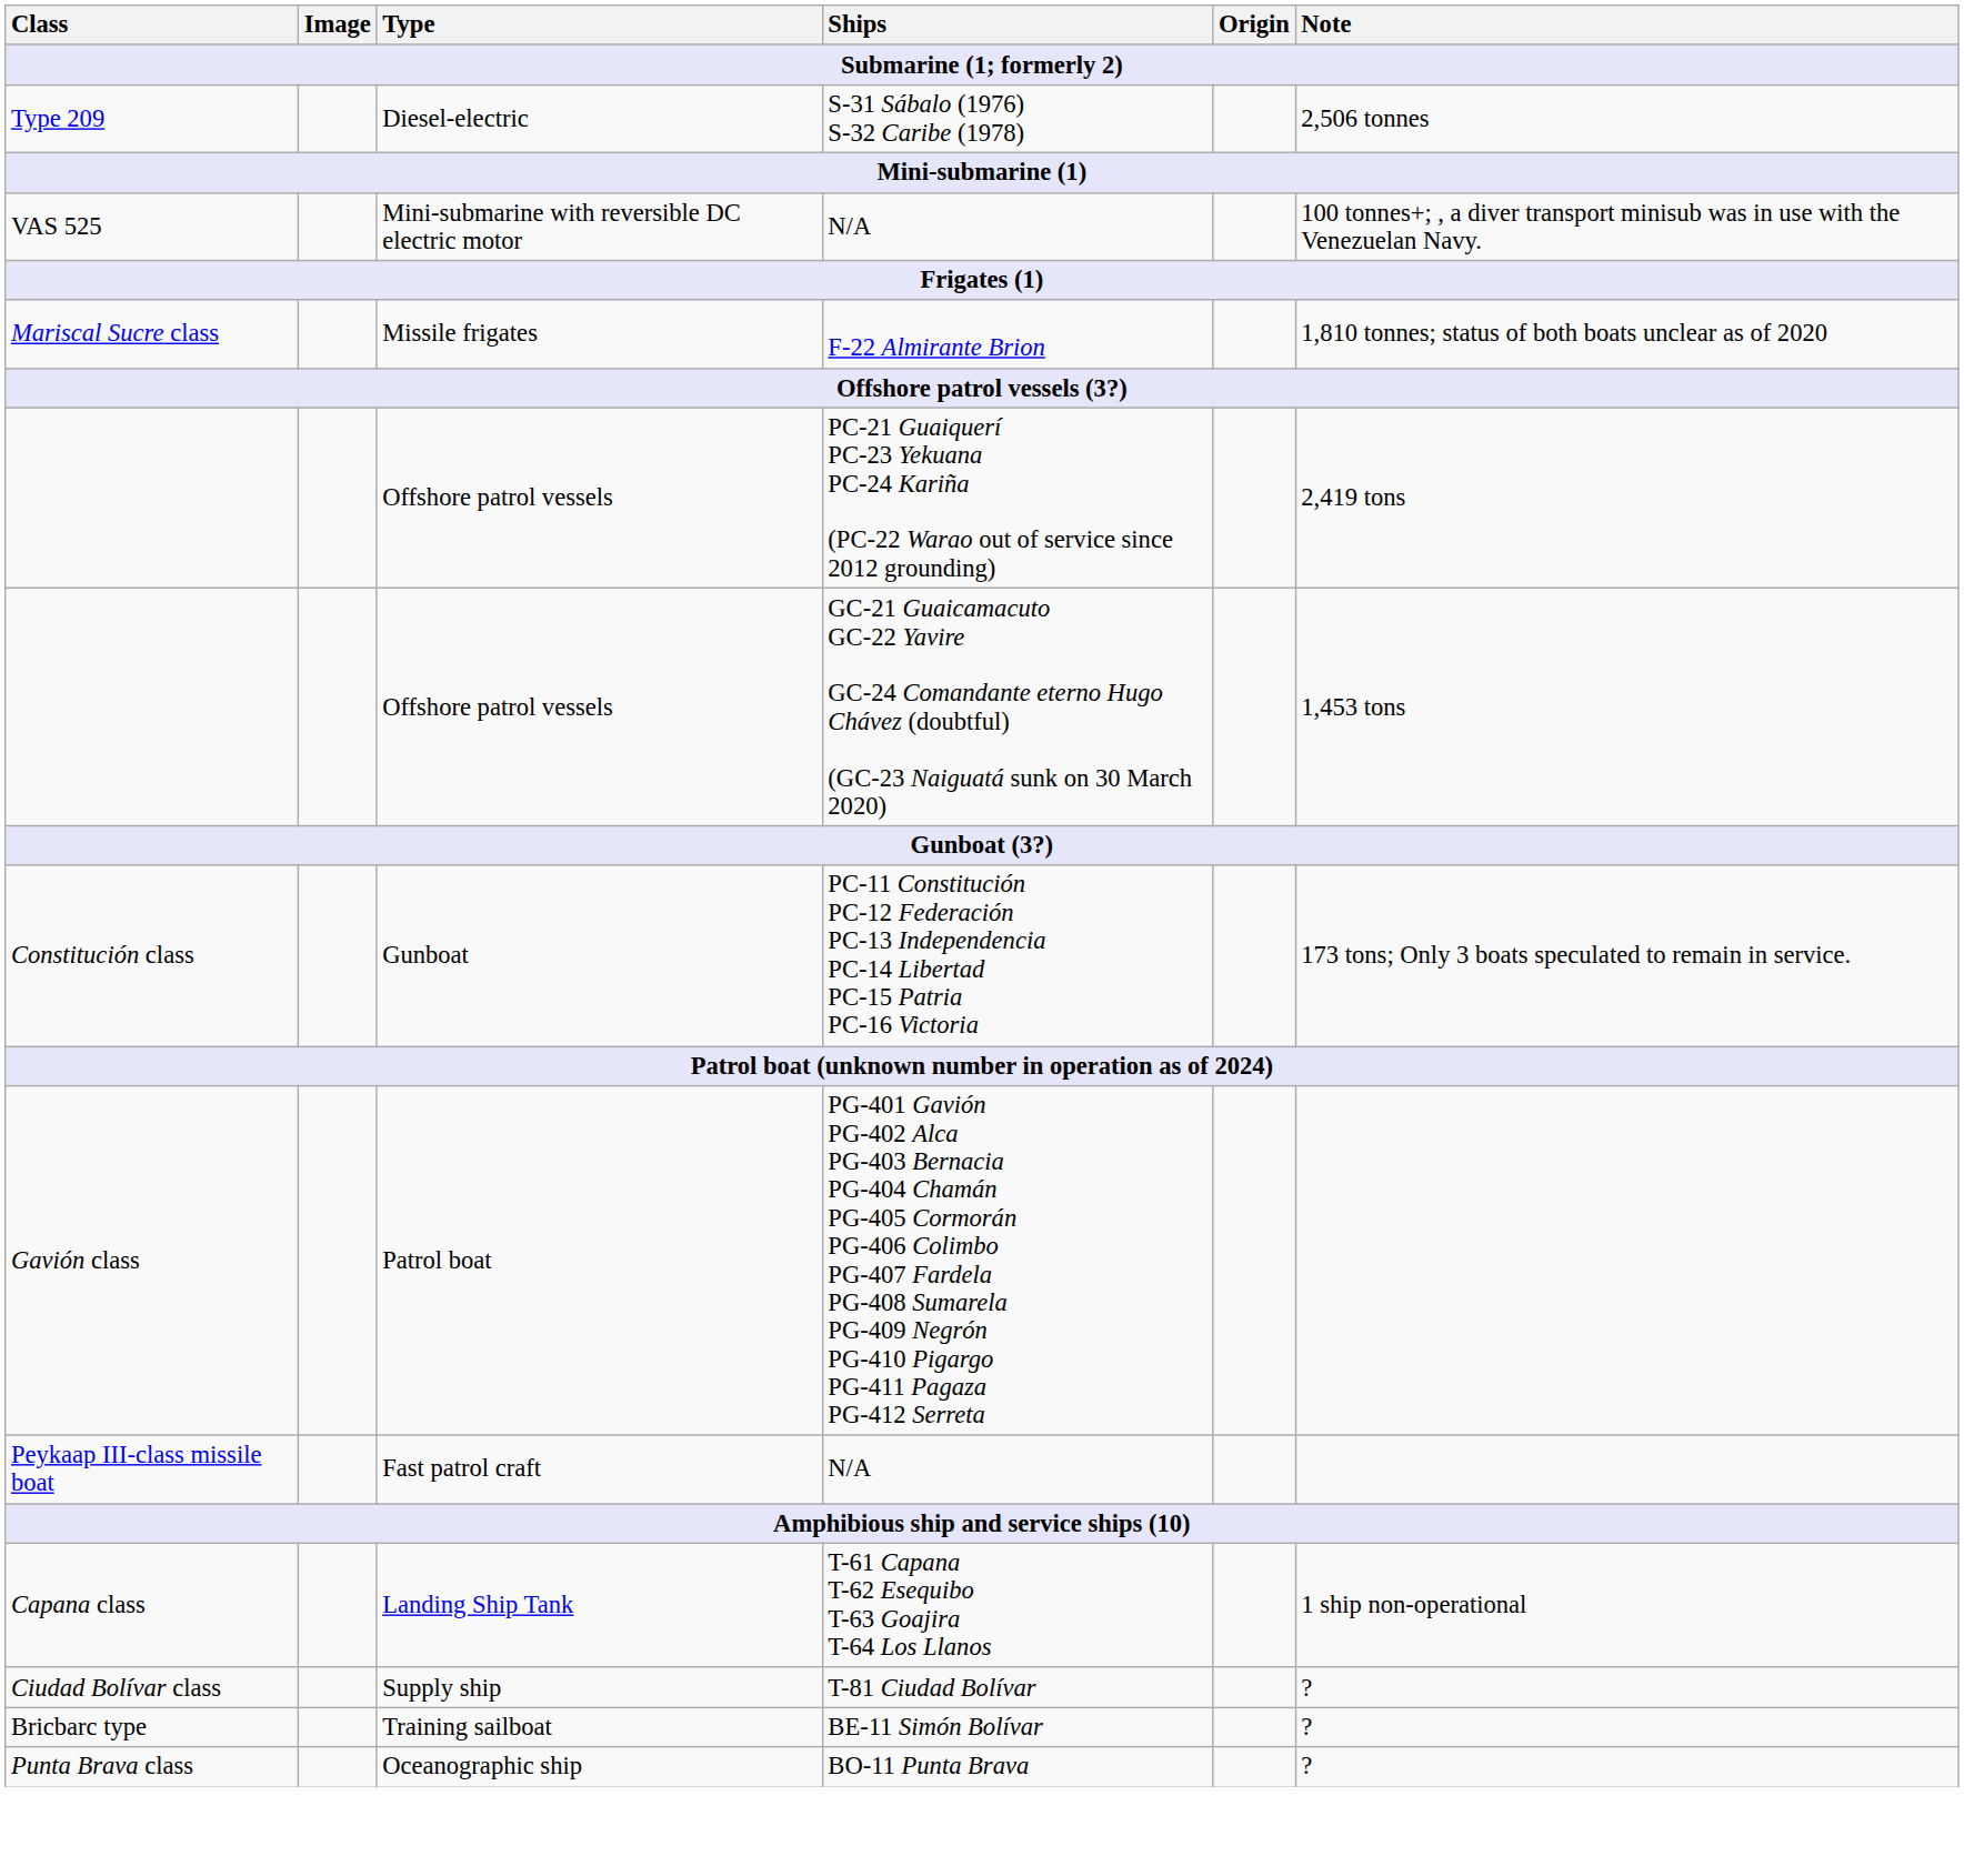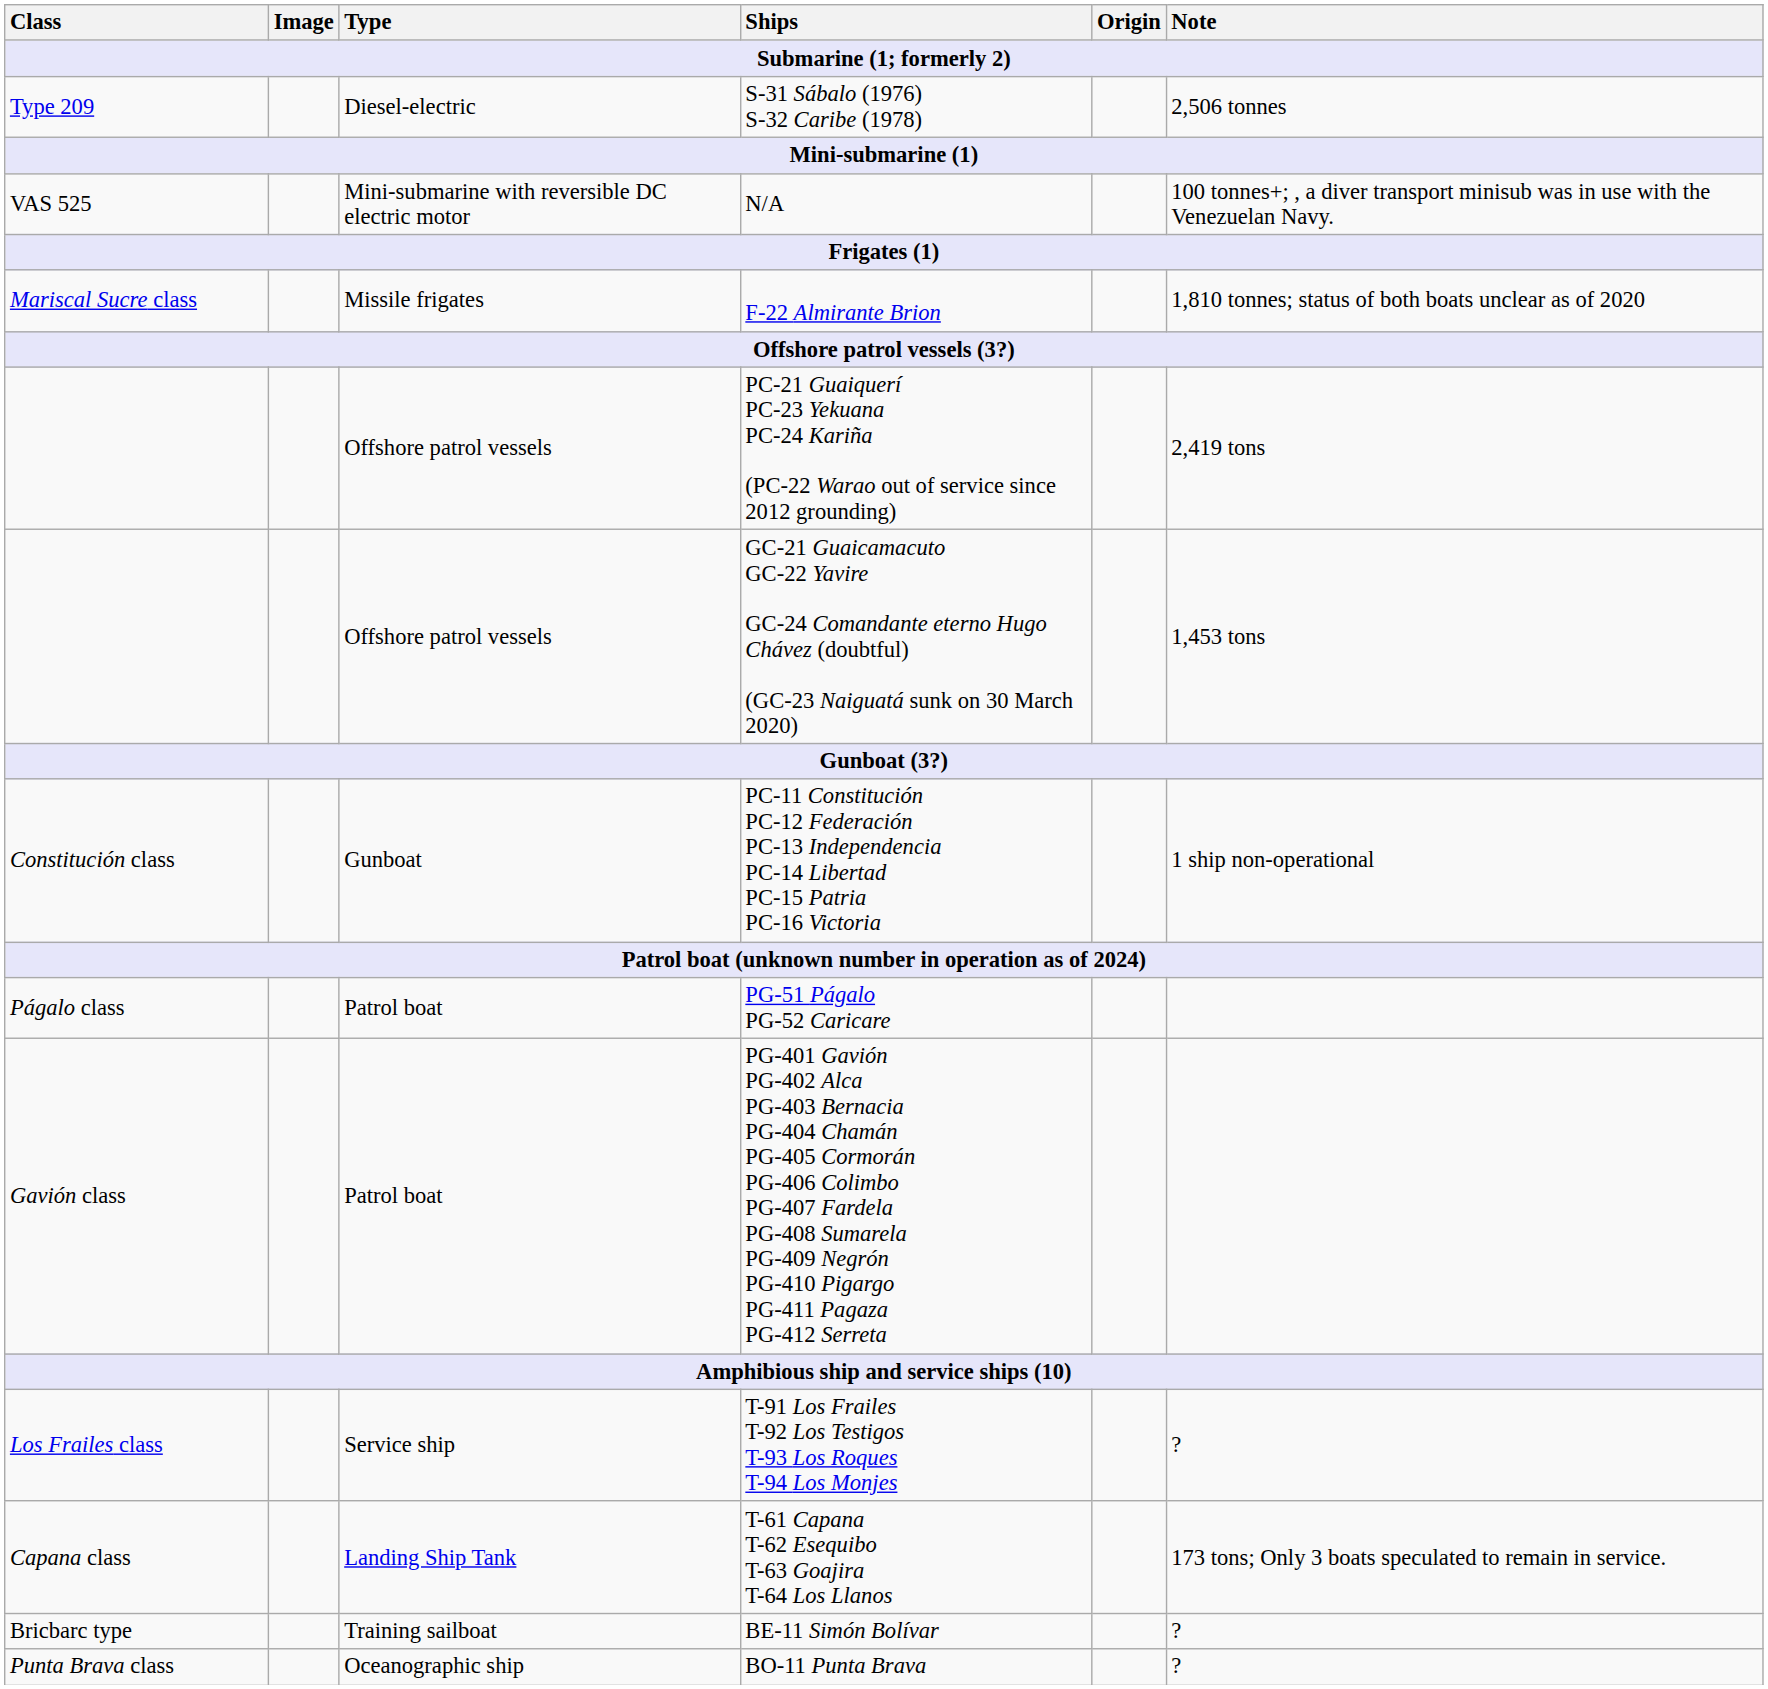Constitución class | Note: 173 tons; Only 3 boats speculated to remain in service. -> 1 ship non-operational
+ row: Págalo class | Patrol boat | PG-51 Págalo PG-52 Caricare
- row: Peykaap III-class missile boat | Fast patrol craft | N/A
+ row: Los Frailes class | Service ship | T-91 Los Frailes T-92 Los Testigos T-93 Los Roques T-94 Los Monjes | ?
Capana class | Note: 1 ship non-operational -> 173 tons; Only 3 boats speculated to remain in service.
- row: Ciudad Bolívar class | Supply ship | T-81 Ciudad Bolívar | ?
